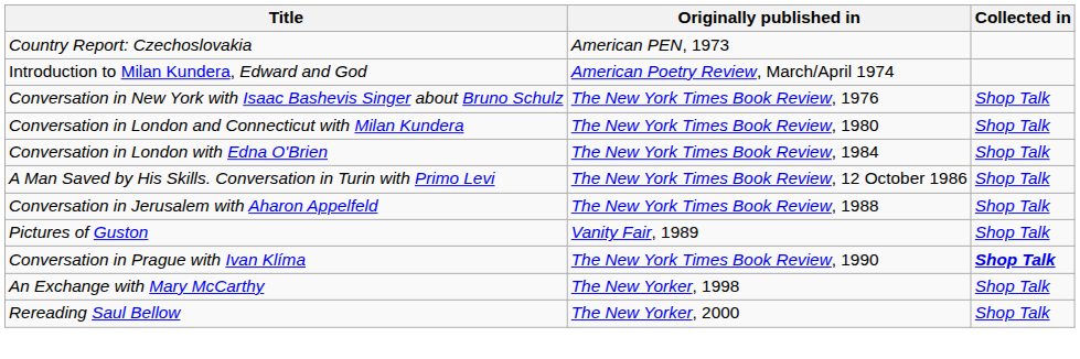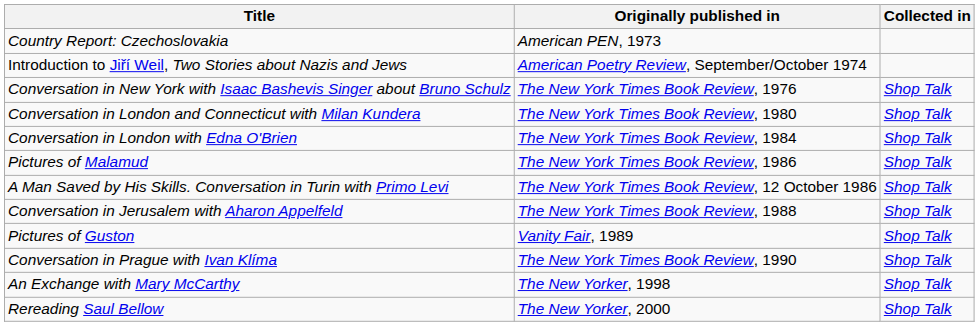- row: Introduction to Milan Kundera, Edward and God | American Poetry Review, March/April 1974
+ row: Introduction to Jiří Weil, Two Stories about Nazis and Jews | American Poetry Review, September/October 1974
+ row: Pictures of Malamud | The New York Times Book Review, 1986 | Shop Talk
Conversation in Prague with Ivan Klíma | Collected in: bold -> normal
